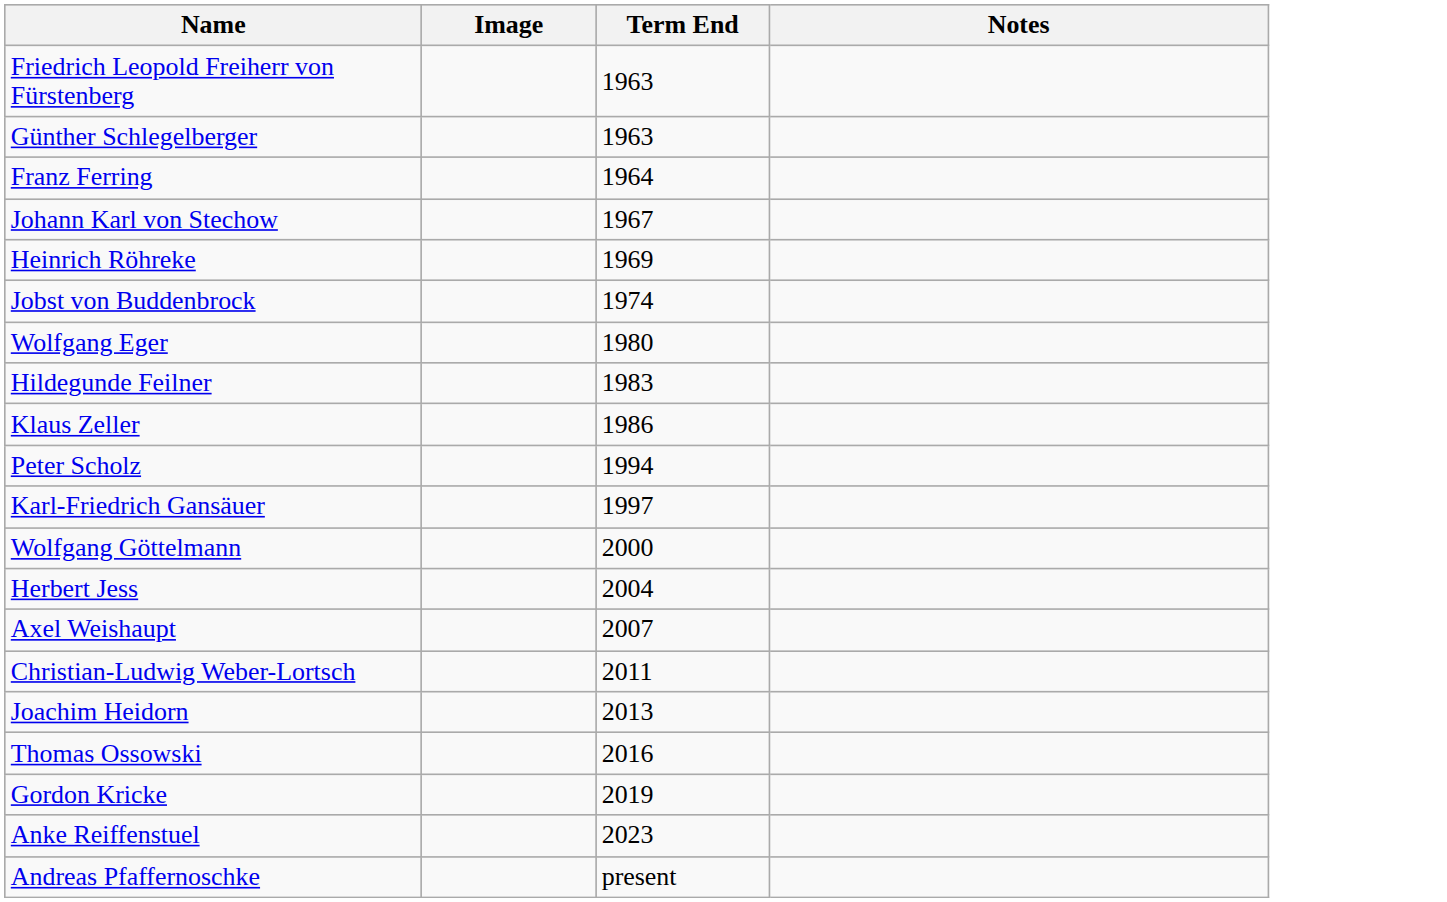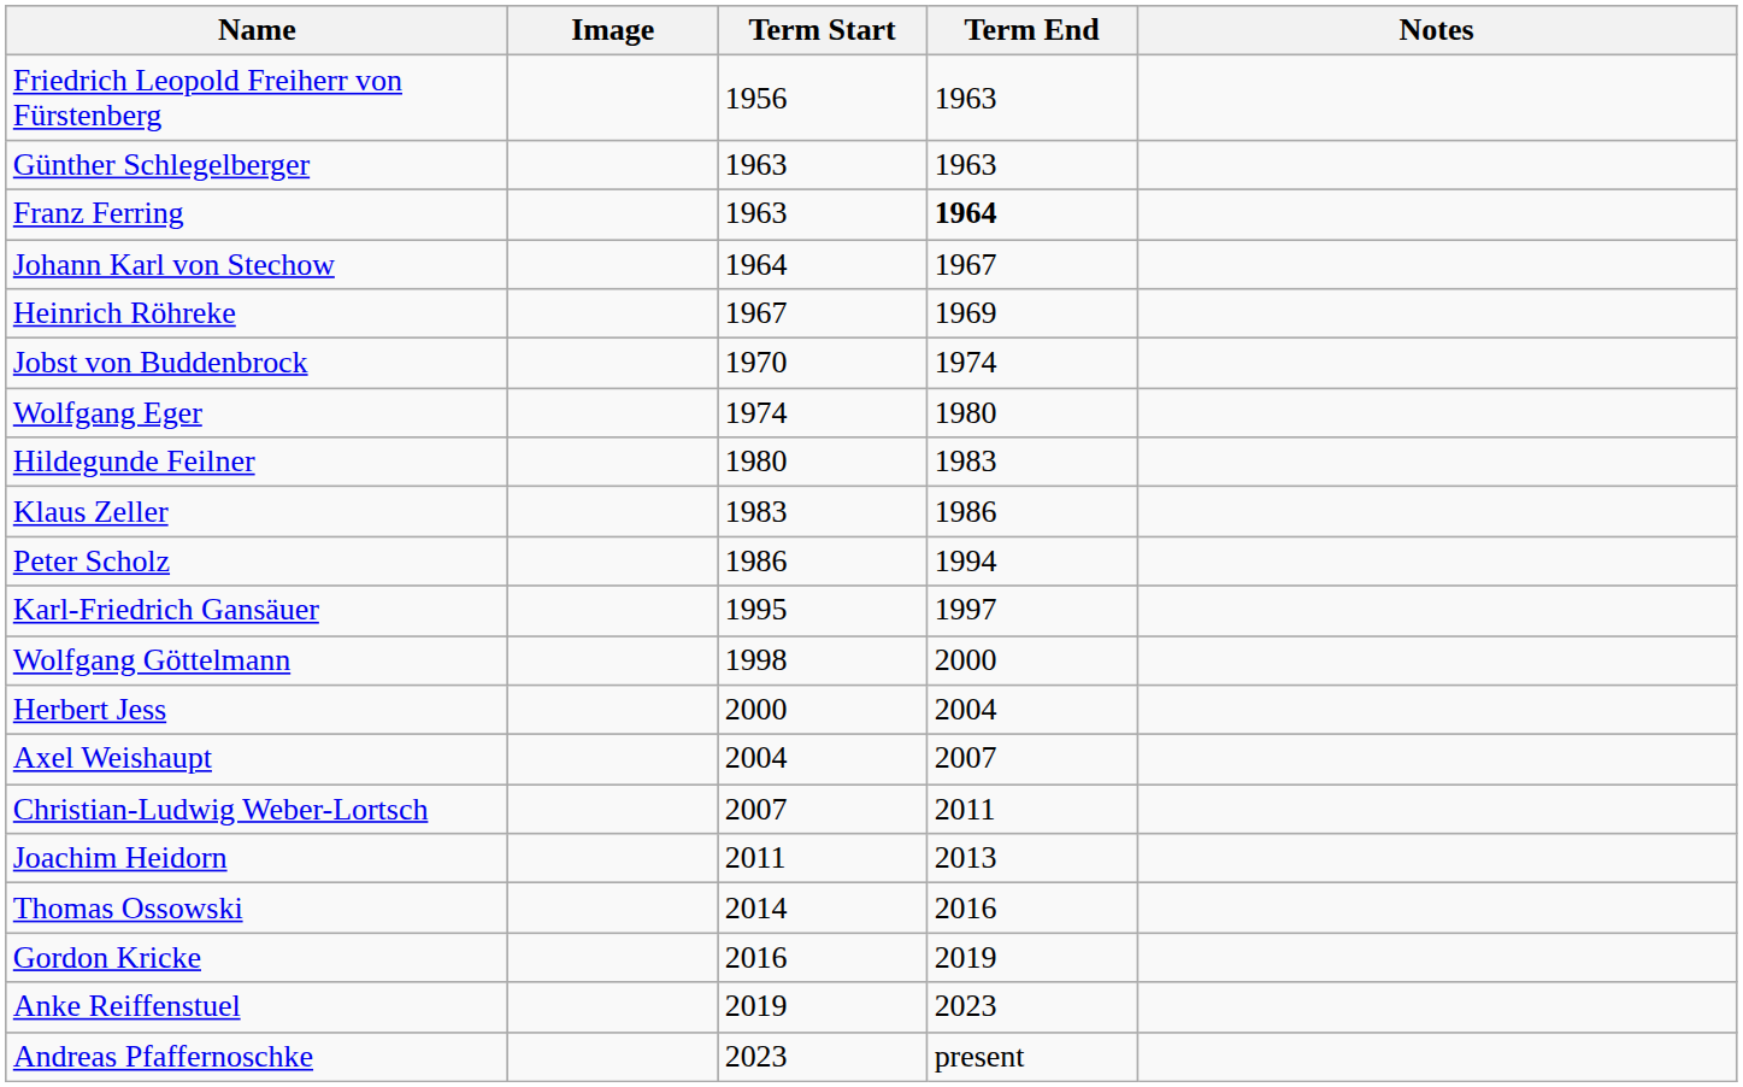+ column: Term Start | 1956 | 1963 | 1963 | 1964 | 1967 | 1970 | 1974 | 1980 | 1983 | 1986 | 1995 | 1998 | 2000 | 2004 | 2007 | 2011 | 2014 | 2016 | 2019 | 2023
Franz Ferring | Term End: normal -> bold
